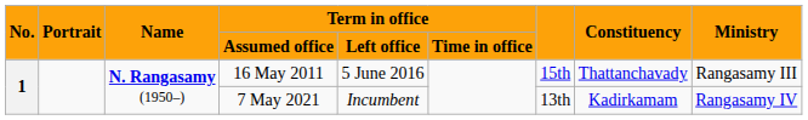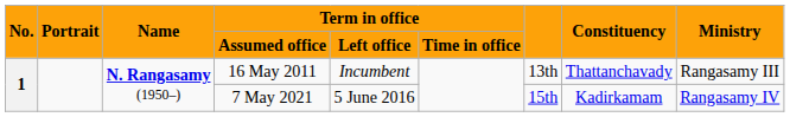16 May 2011 | Term in office / Left office: 5 June 2016 -> Incumbent
16 May 2011 | column 7: 15th -> 13th
7 May 2021 | Term in office / Left office: Incumbent -> 5 June 2016
7 May 2021 | column 7: 13th -> 15th
